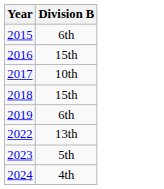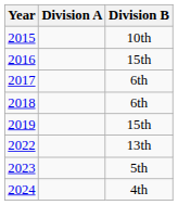+ column: Division A
2015 | Division B: 6th -> 10th
2017 | Division B: 10th -> 6th
2018 | Division B: 15th -> 6th
2019 | Division B: 6th -> 15th
